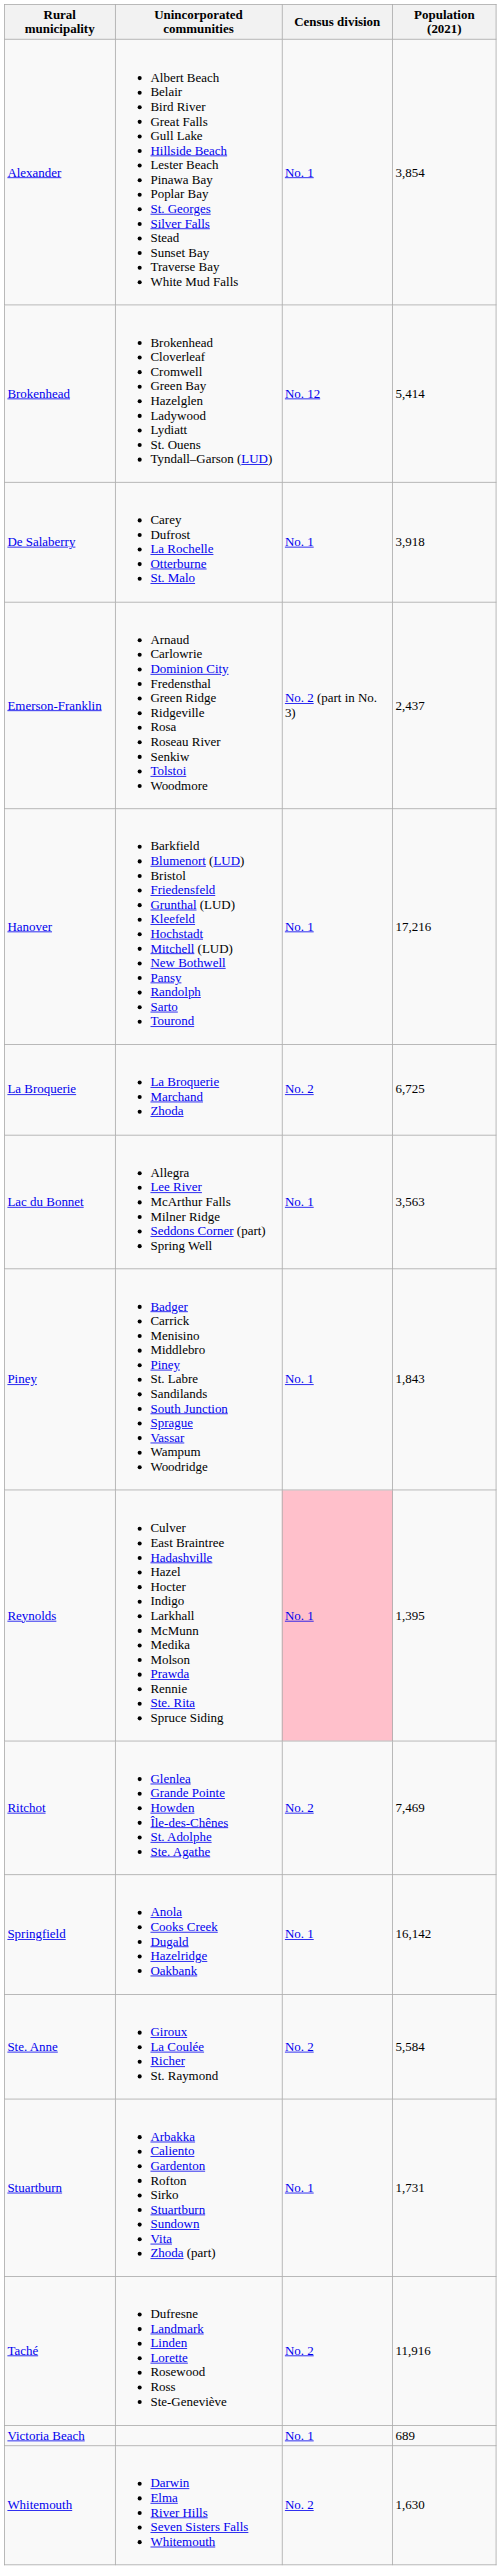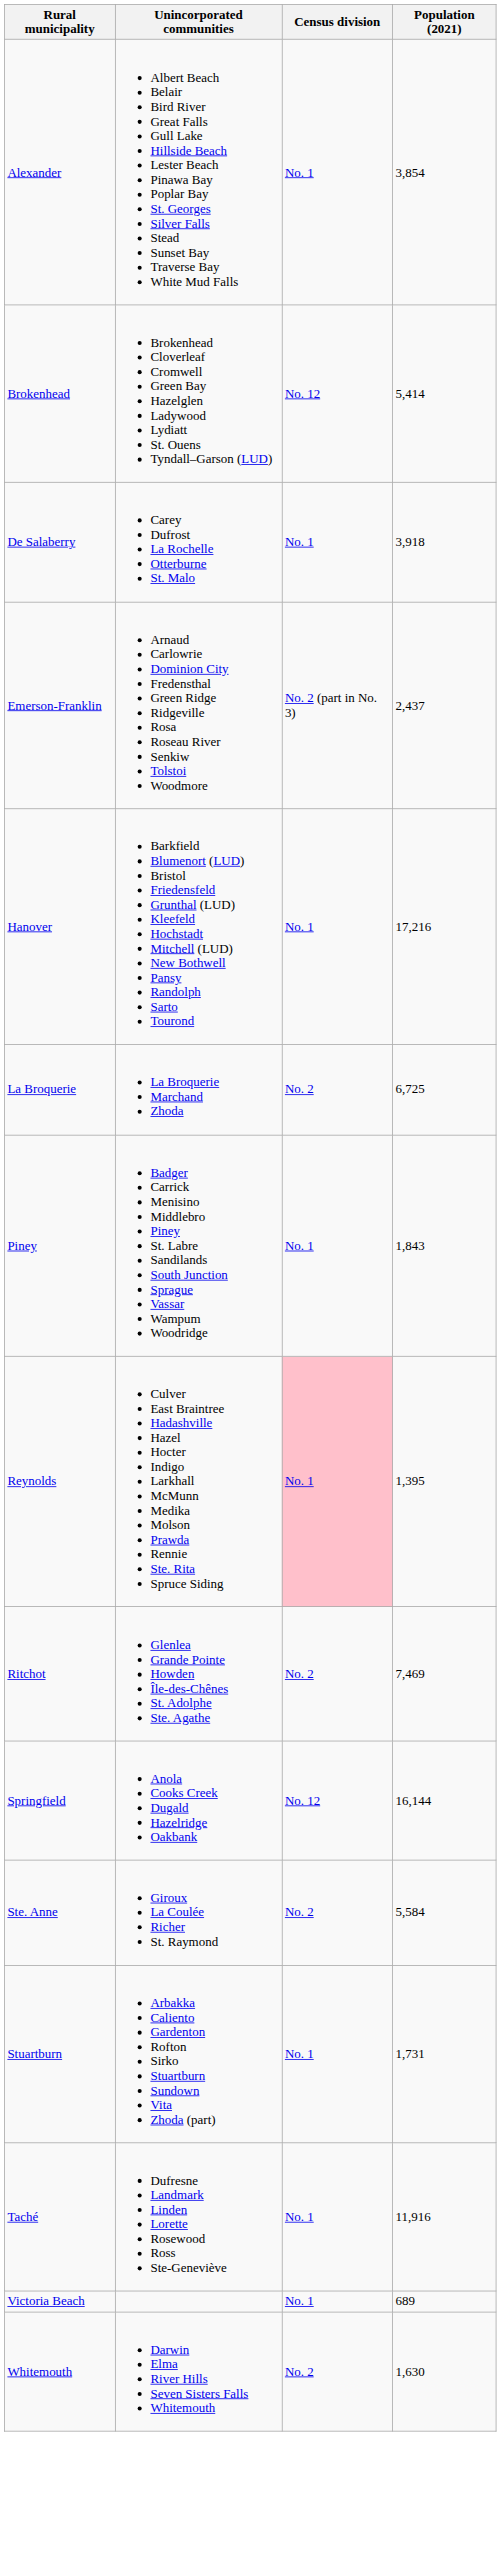- row: Lac du Bonnet | Allegra Lee River McArthur Falls Milner Ridge Seddons Corner (part) Spring Well | No. 1 | 3,563
Springfield | Census division: No. 1 -> No. 12
Springfield | Population (2021): 16,142 -> 16,144
Taché | Census division: No. 2 -> No. 1
